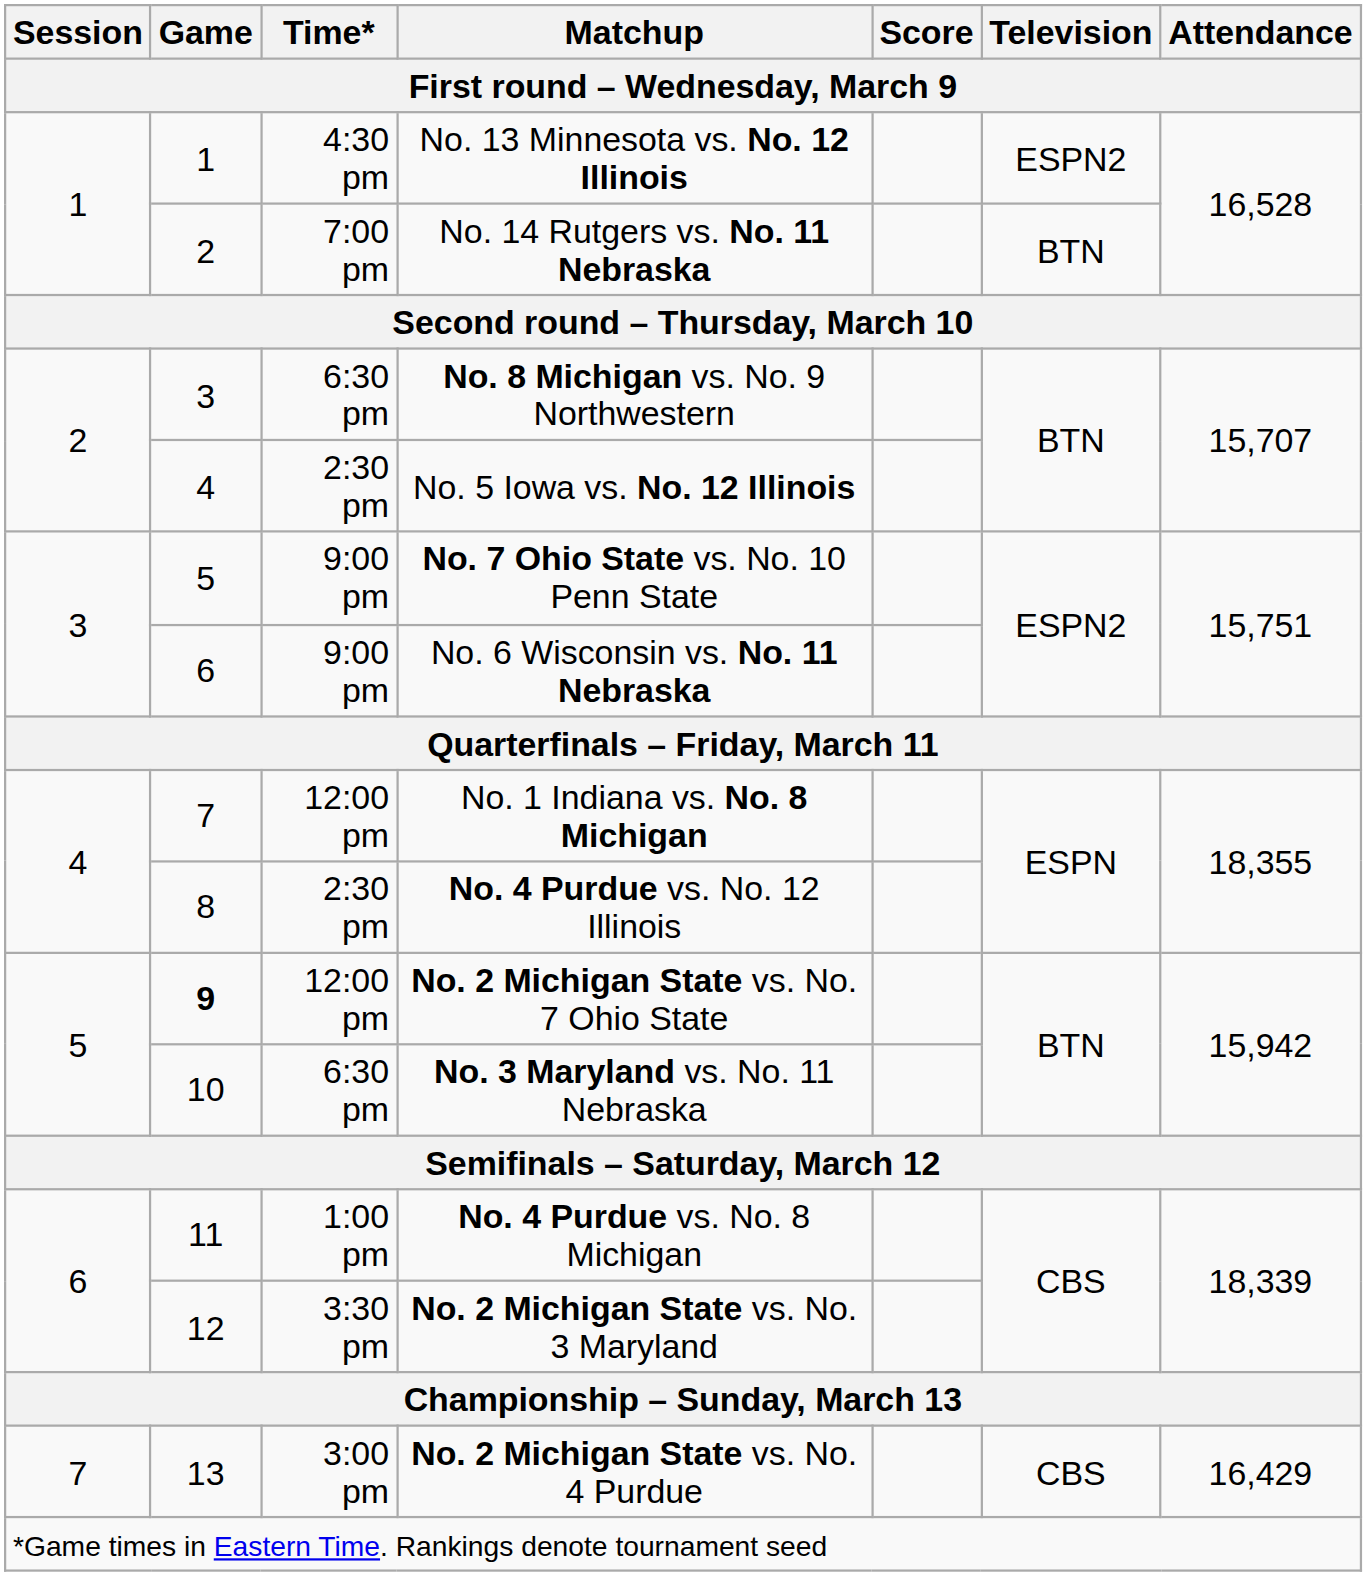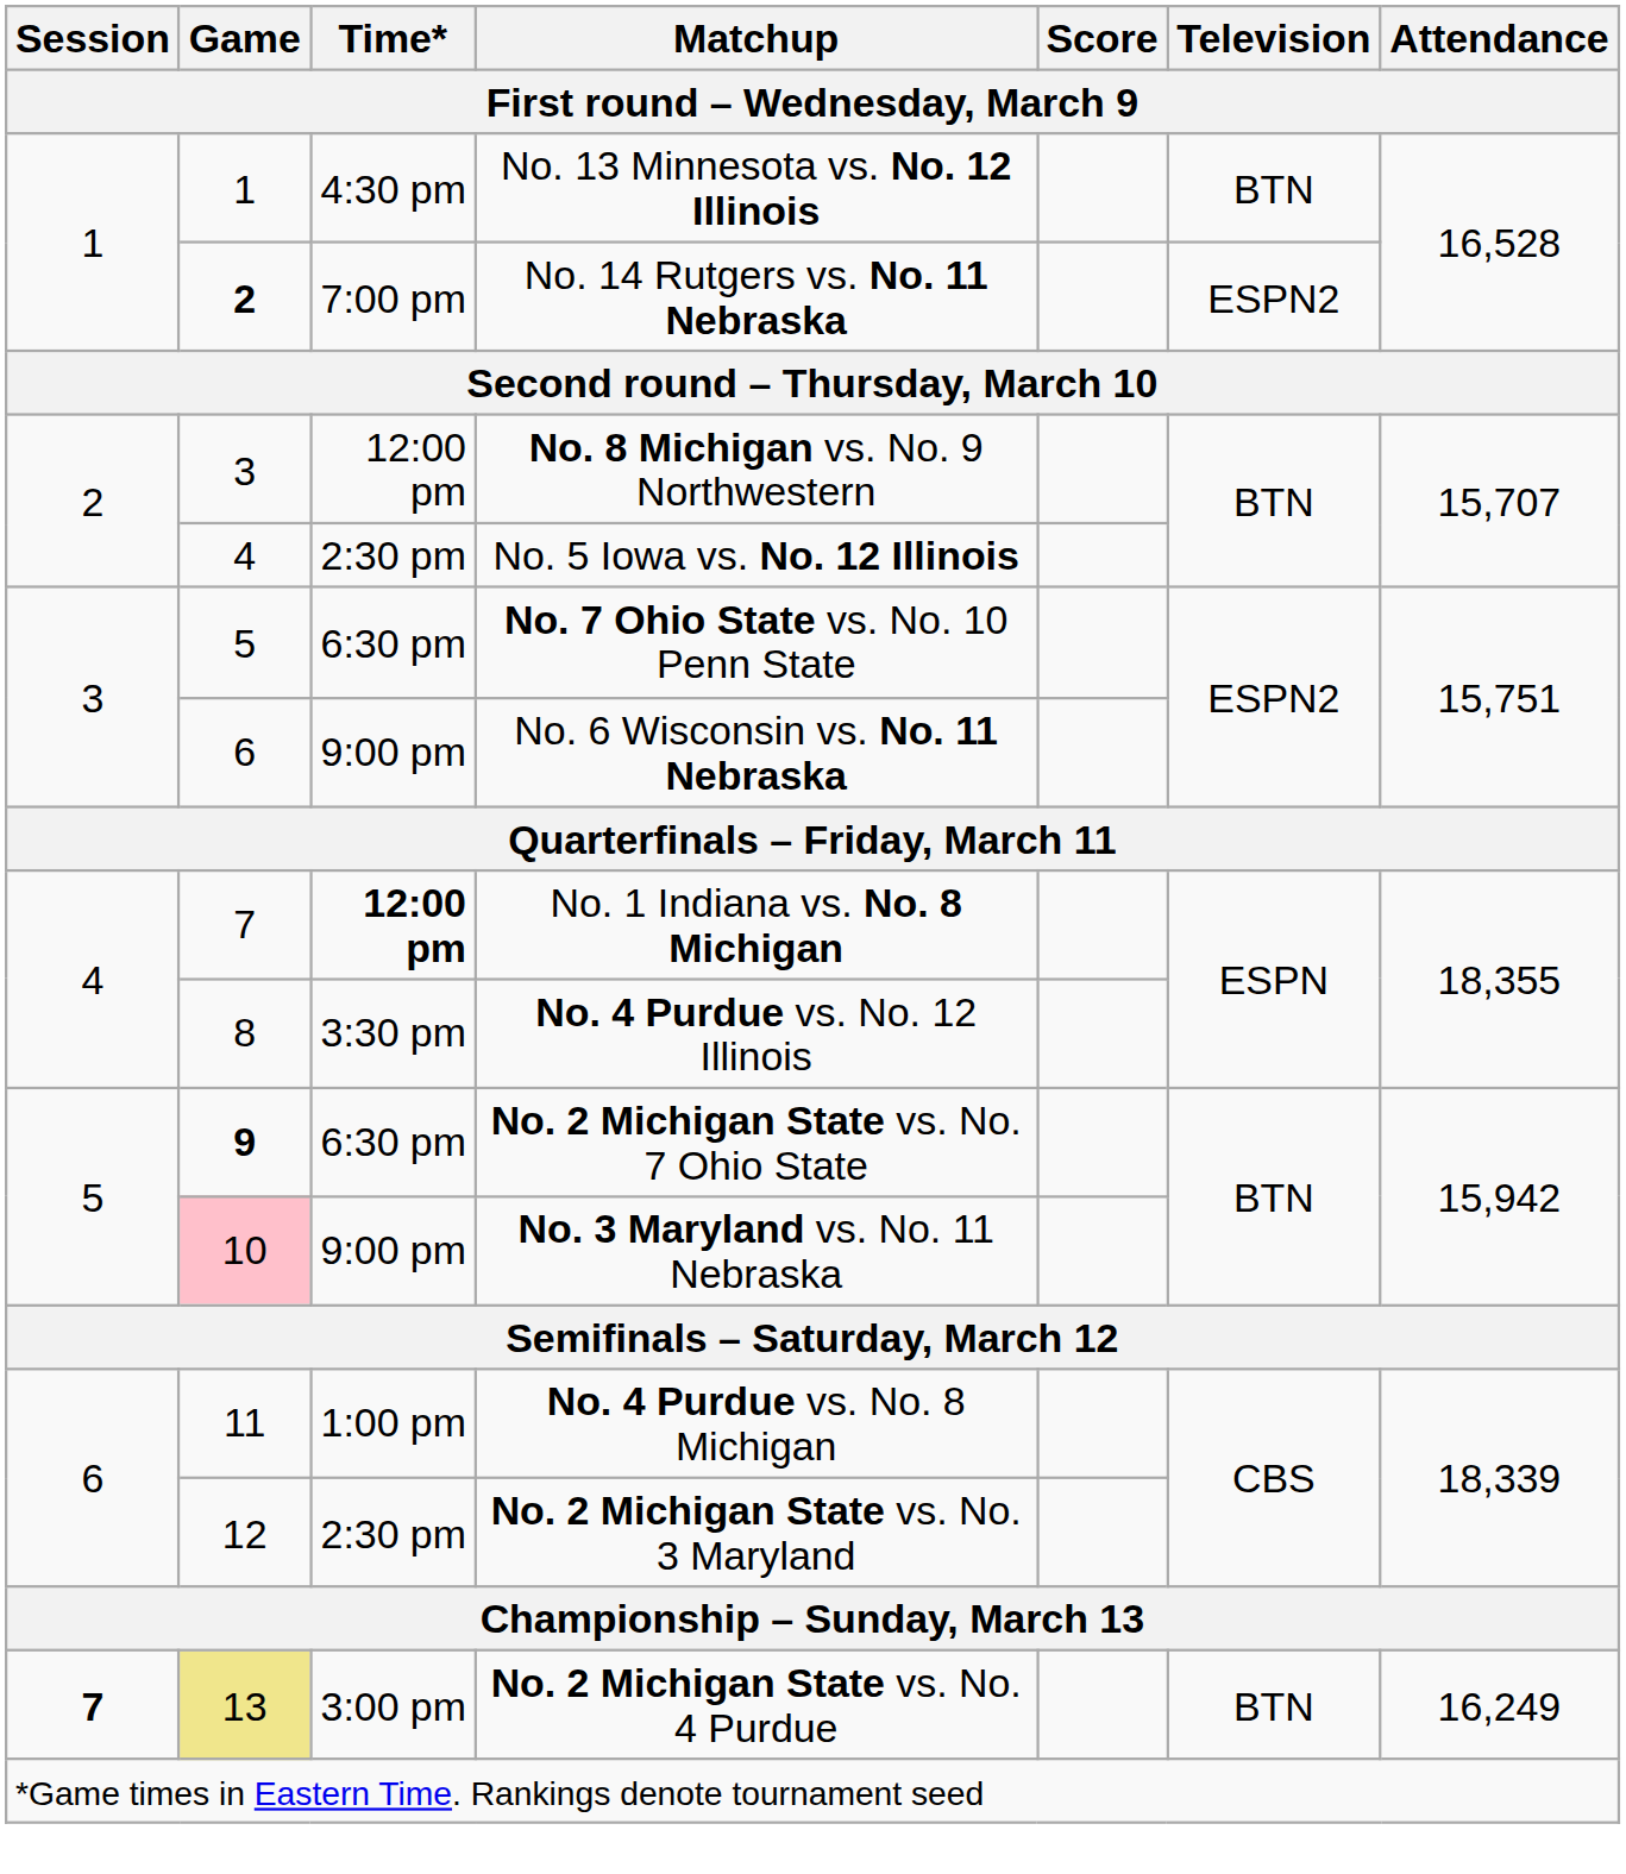No. 13 Minnesota vs. No. 12 Illinois | Television: ESPN2 -> BTN
No. 14 Rutgers vs. No. 11 Nebraska | Game: normal -> bold
No. 14 Rutgers vs. No. 11 Nebraska | Television: BTN -> ESPN2
No. 8 Michigan vs. No. 9 Northwestern | Time*: 6:30 pm -> 12:00 pm
No. 7 Ohio State vs. No. 10 Penn State | Time*: 9:00 pm -> 6:30 pm
No. 1 Indiana vs. No. 8 Michigan | Time*: normal -> bold
No. 4 Purdue vs. No. 12 Illinois | Time*: 2:30 pm -> 3:30 pm
No. 2 Michigan State vs. No. 7 Ohio State | Time*: 12:00 pm -> 6:30 pm
No. 3 Maryland vs. No. 11 Nebraska | Game: no background -> pink background
No. 3 Maryland vs. No. 11 Nebraska | Time*: 6:30 pm -> 9:00 pm
No. 2 Michigan State vs. No. 3 Maryland | Time*: 3:30 pm -> 2:30 pm
No. 2 Michigan State vs. No. 4 Purdue | Session: normal -> bold
No. 2 Michigan State vs. No. 4 Purdue | Game: no background -> khaki background
No. 2 Michigan State vs. No. 4 Purdue | Television: CBS -> BTN
No. 2 Michigan State vs. No. 4 Purdue | Attendance: 16,429 -> 16,249
